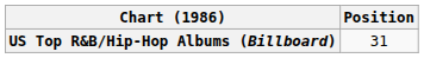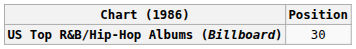US Top R&B/Hip-Hop Albums (Billboard) | Position: 31 -> 30
